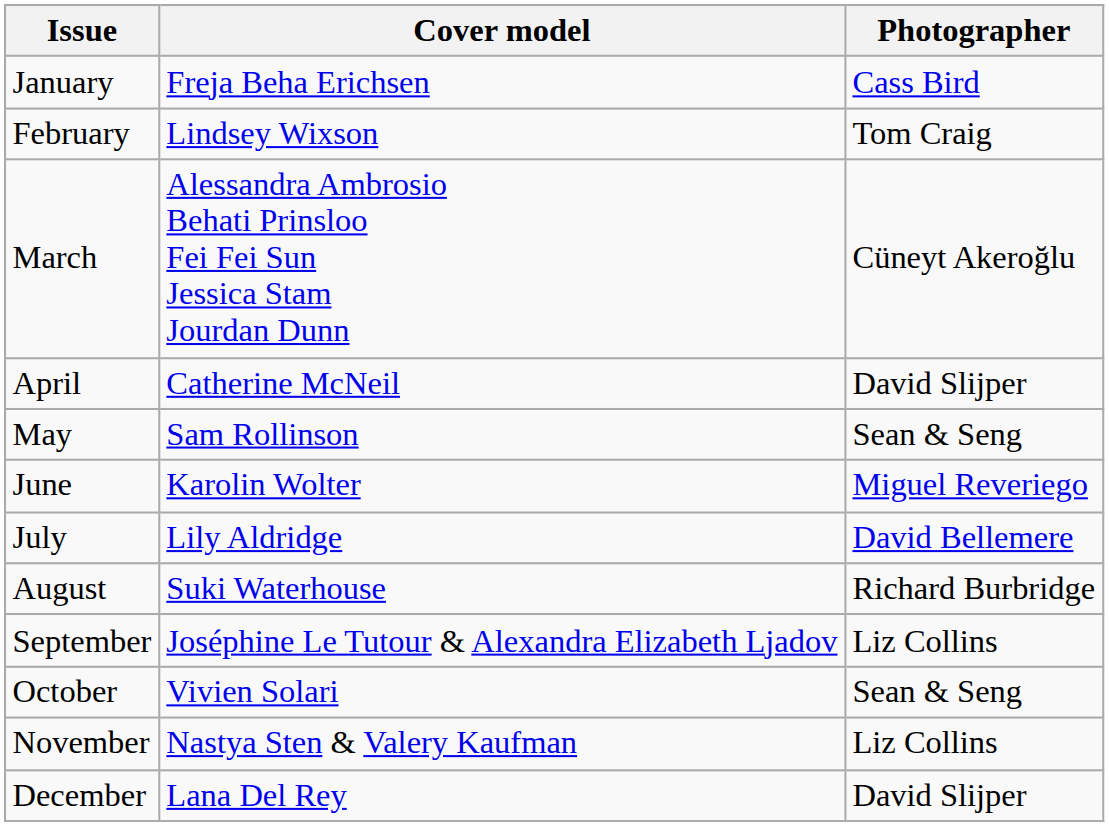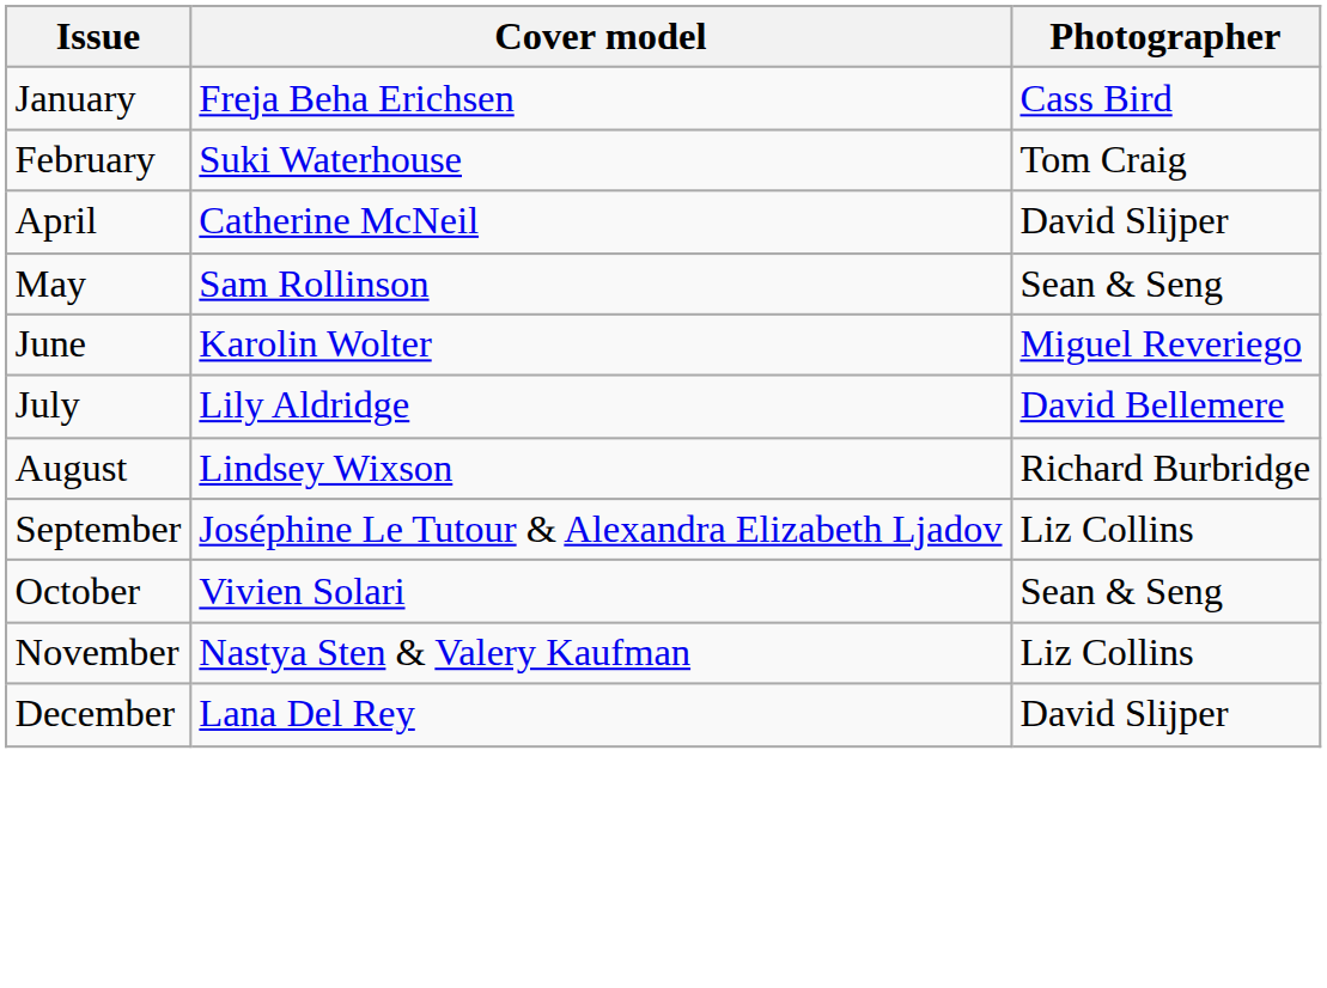February | Cover model: Lindsey Wixson -> Suki Waterhouse
- row: March | Alessandra Ambrosio Behati Prinsloo Fei Fei Sun Jessica Stam Jourdan Dunn | Cüneyt Akeroğlu
August | Cover model: Suki Waterhouse -> Lindsey Wixson
